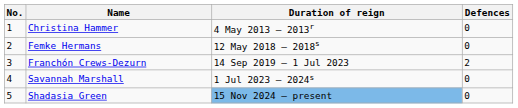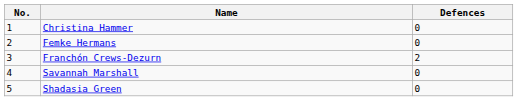- column: Duration of reign | 4 May 2013 – 2013r | 12 May 2018 – 2018s | 14 Sep 2019 – 1 Jul 2023 | 1 Jul 2023 – 2024s | 15 Nov 2024 – present
